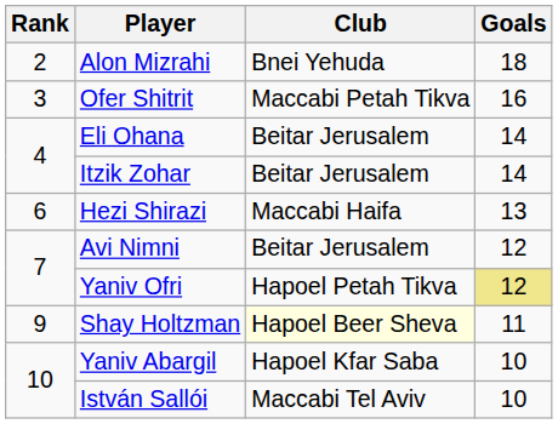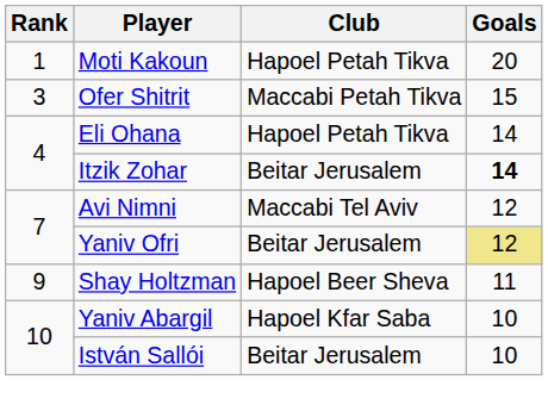+ row: 1 | Moti Kakoun | Hapoel Petah Tikva | 20
- row: 2 | Alon Mizrahi | Bnei Yehuda | 18
Ofer Shitrit | Goals: 16 -> 15
Eli Ohana | Club: Beitar Jerusalem -> Hapoel Petah Tikva
Itzik Zohar | Goals: normal -> bold
- row: 6 | Hezi Shirazi | Maccabi Haifa | 13
Avi Nimni | Club: Beitar Jerusalem -> Maccabi Tel Aviv
Yaniv Ofri | Club: Hapoel Petah Tikva -> Beitar Jerusalem
Shay Holtzman | Club: lightyellow background -> no background
István Sallói | Club: Maccabi Tel Aviv -> Beitar Jerusalem
